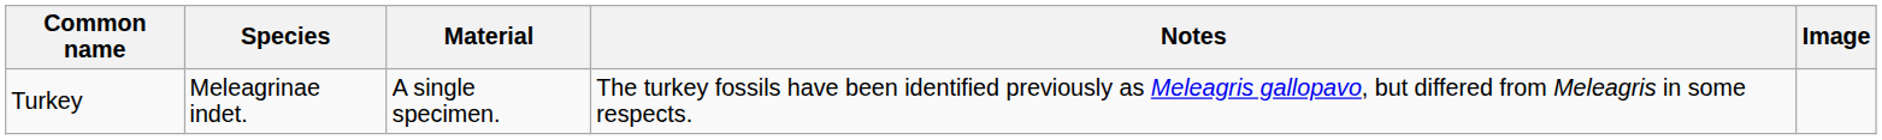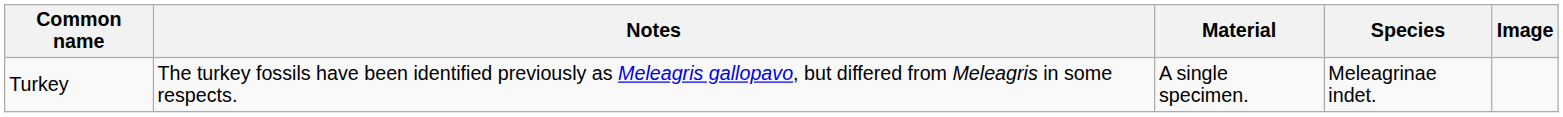columns swapped: Species <-> Notes
